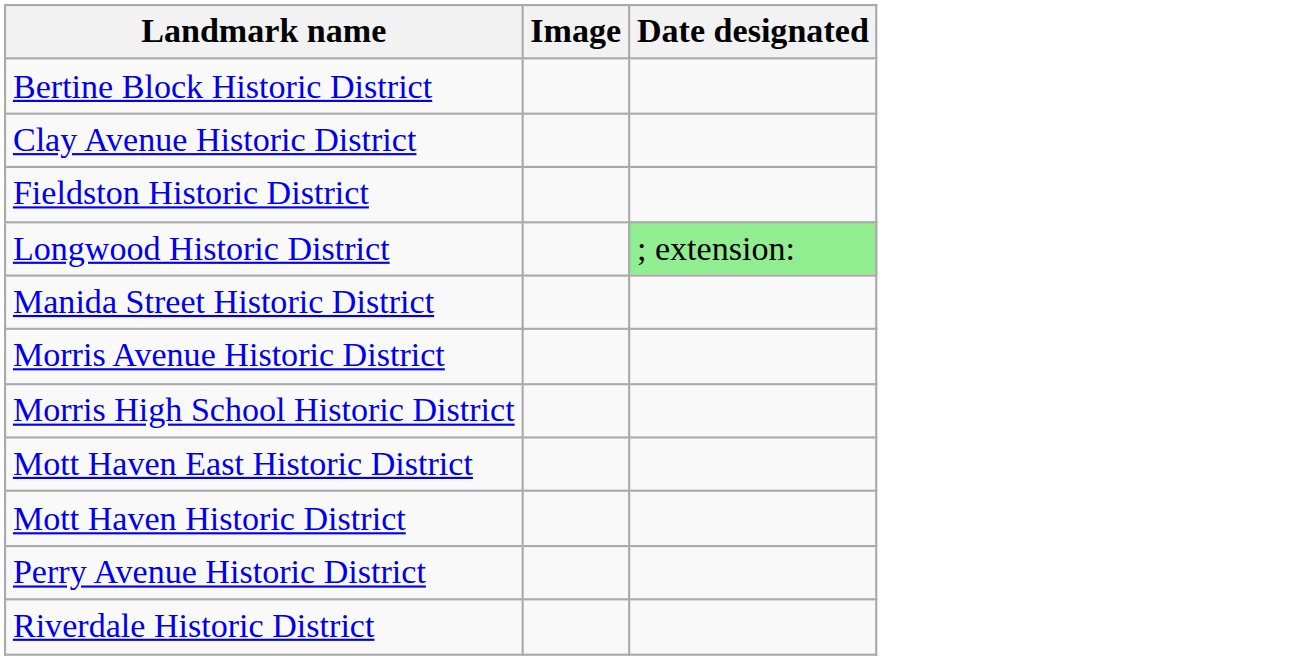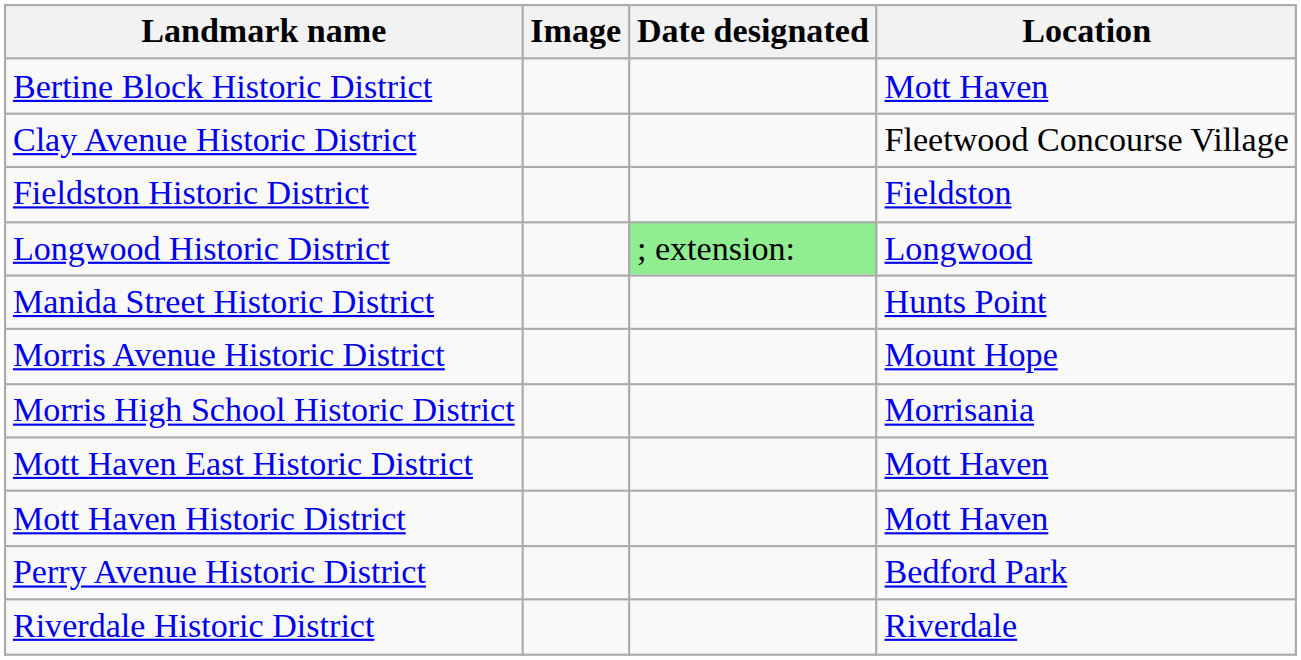+ column: Location | Mott Haven | Fleetwood Concourse Village | Fieldston | Longwood | Hunts Point | Mount Hope | Morrisania | Mott Haven | Mott Haven | Bedford Park | Riverdale
